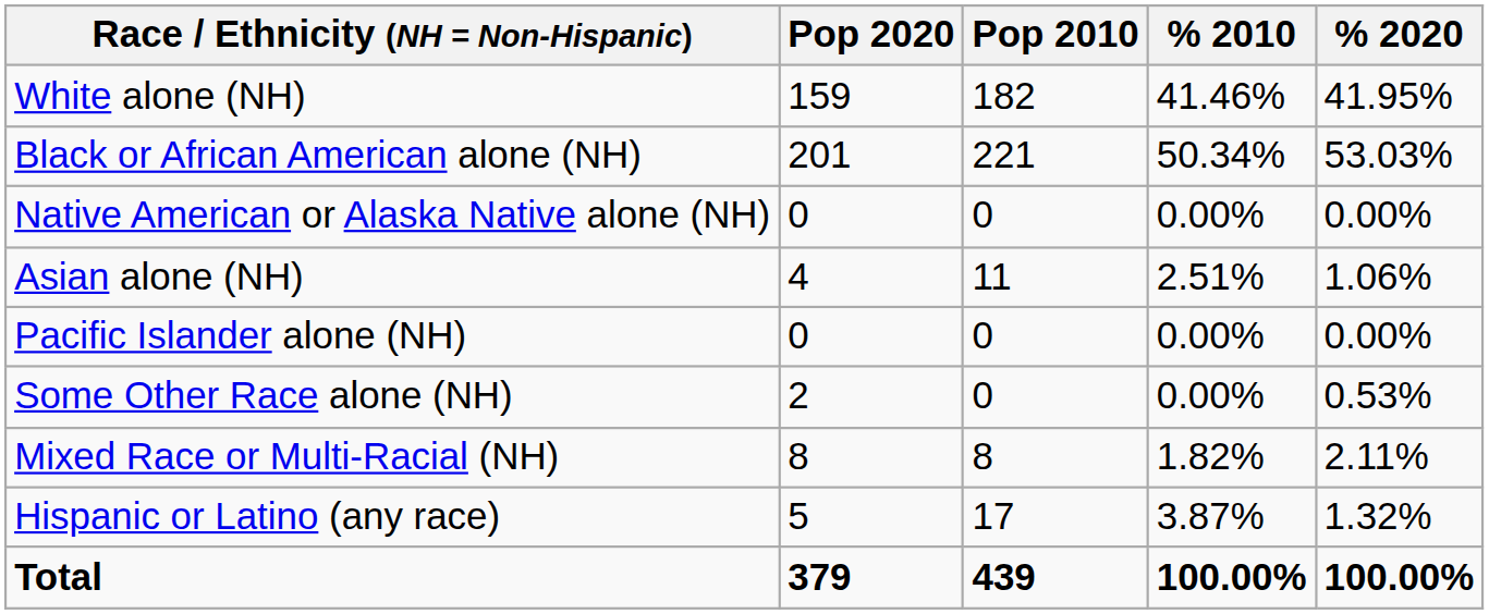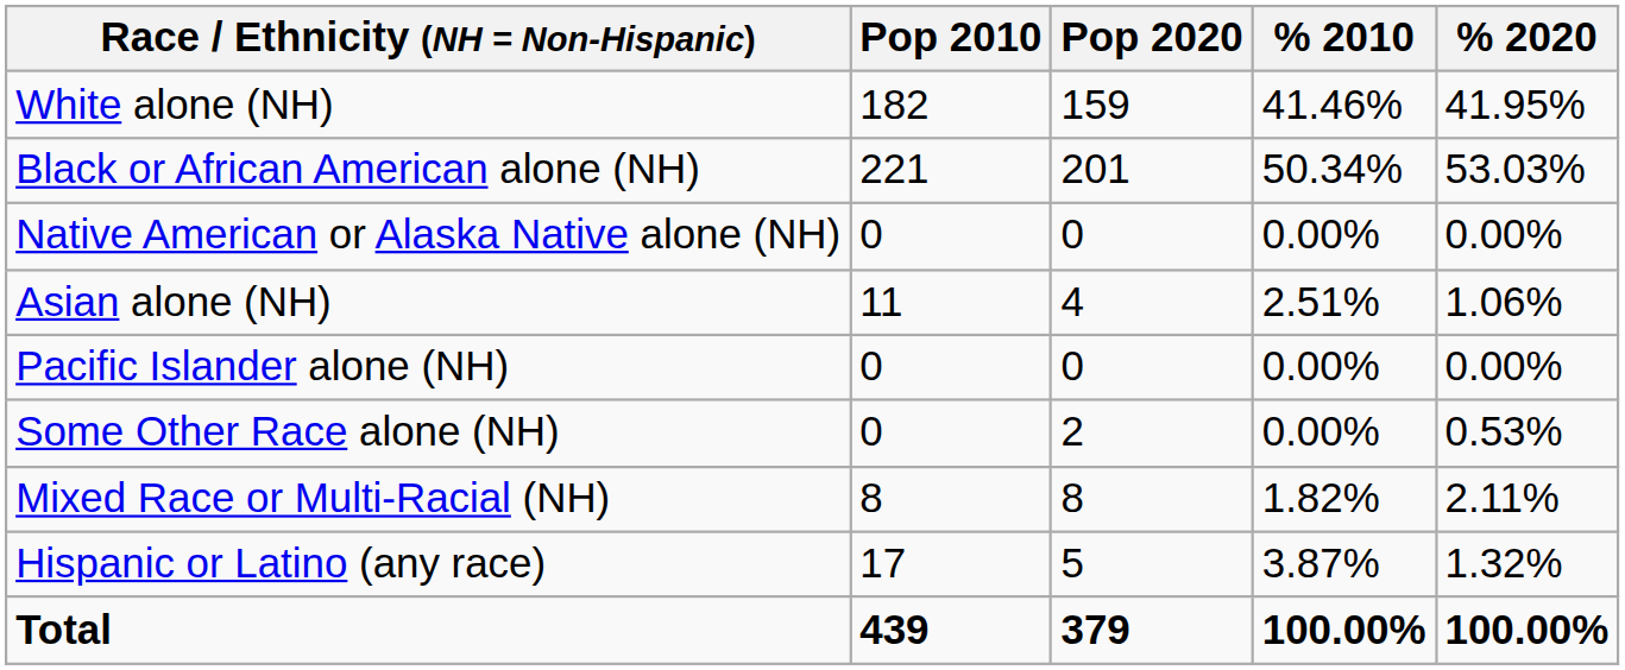columns swapped: Pop 2010 <-> Pop 2020
